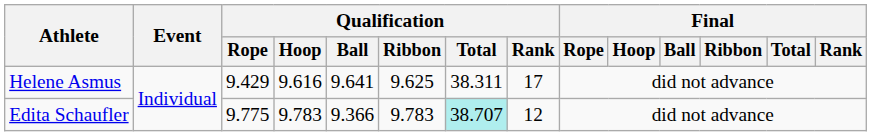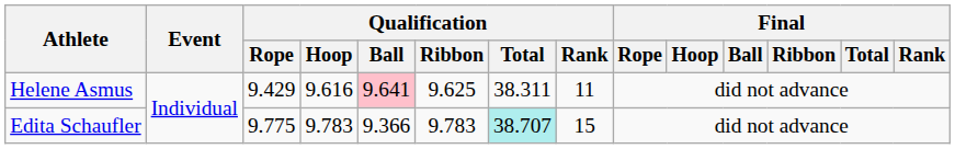Helene Asmus | Qualification / Ball: no background -> pink background
Helene Asmus | Qualification / Rank: 17 -> 11
Edita Schaufler | Qualification / Rank: 12 -> 15
